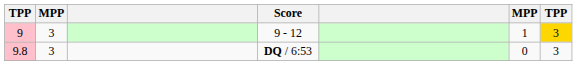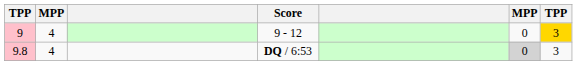9 - 12 | column 2: 3 -> 4
9 - 12 | column 6: 1 -> 0
DQ / 6:53 | column 2: 3 -> 4
DQ / 6:53 | column 6: no background -> lightgrey background
